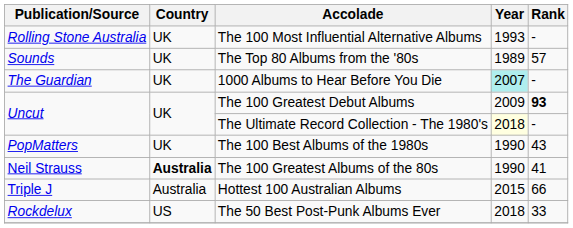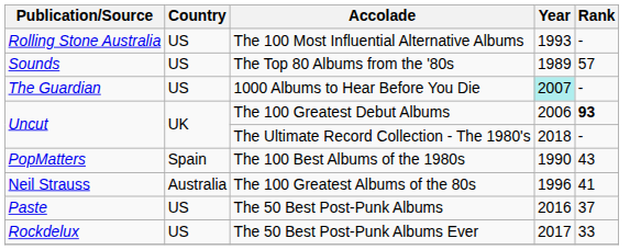The 100 Most Influential Alternative Albums | Country: UK -> US
The Top 80 Albums from the '80s | Country: UK -> US
1000 Albums to Hear Before You Die | Country: UK -> US
The 100 Greatest Debut Albums | Year: 2009 -> 2006
The Ultimate Record Collection - The 1980's | Year: lightyellow background -> no background
The 100 Best Albums of the 1980s | Country: UK -> Spain
The 100 Greatest Albums of the 80s | Country: bold -> normal
The 100 Greatest Albums of the 80s | Year: 1990 -> 1996
- row: Triple J | Australia | Hottest 100 Australian Albums | 2015 | 66
+ row: Paste | US | The 50 Best Post-Punk Albums | 2016 | 37
The 50 Best Post-Punk Albums Ever | Year: 2018 -> 2017
